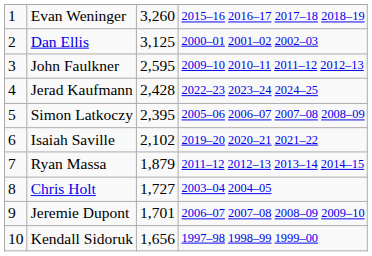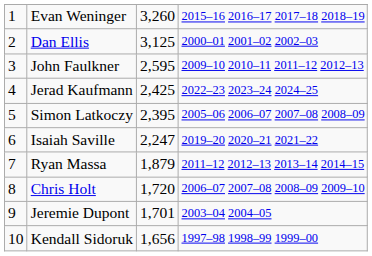Jerad Kaufmann | column 3: 2,428 -> 2,425
Isaiah Saville | column 3: 2,102 -> 2,247
Chris Holt | column 3: 1,727 -> 1,720
Chris Holt | column 4: 2003–04 2004–05 -> 2006–07 2007–08 2008–09 2009–10
Jeremie Dupont | column 4: 2006–07 2007–08 2008–09 2009–10 -> 2003–04 2004–05
